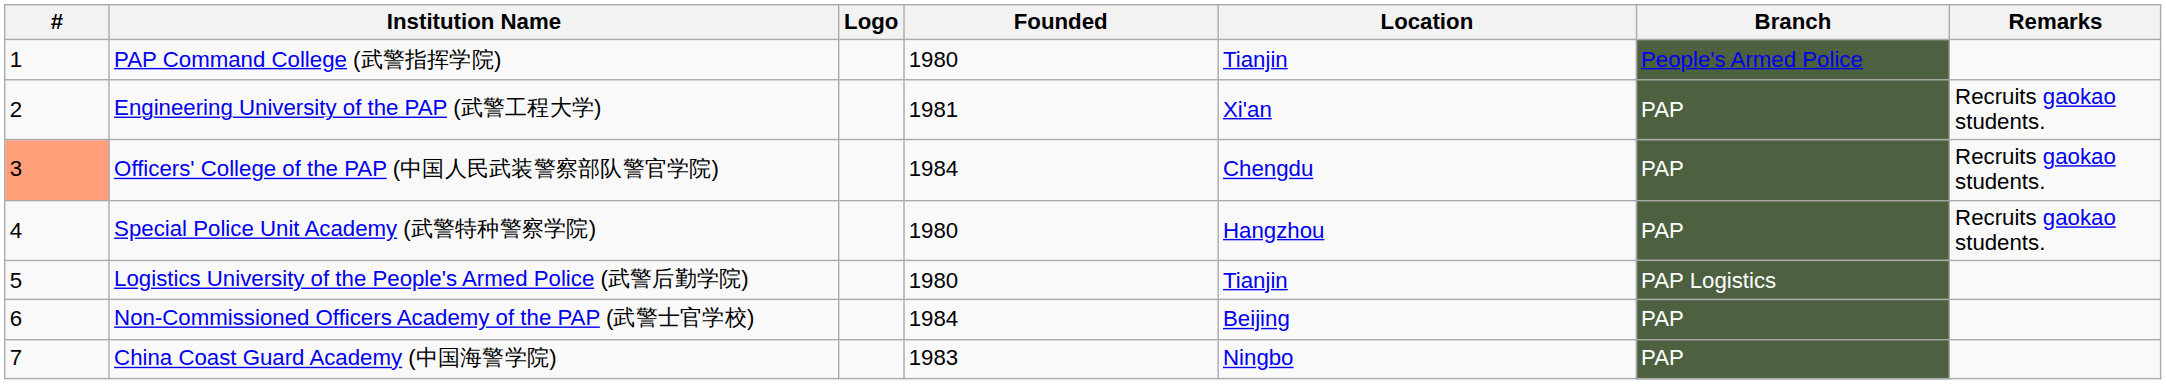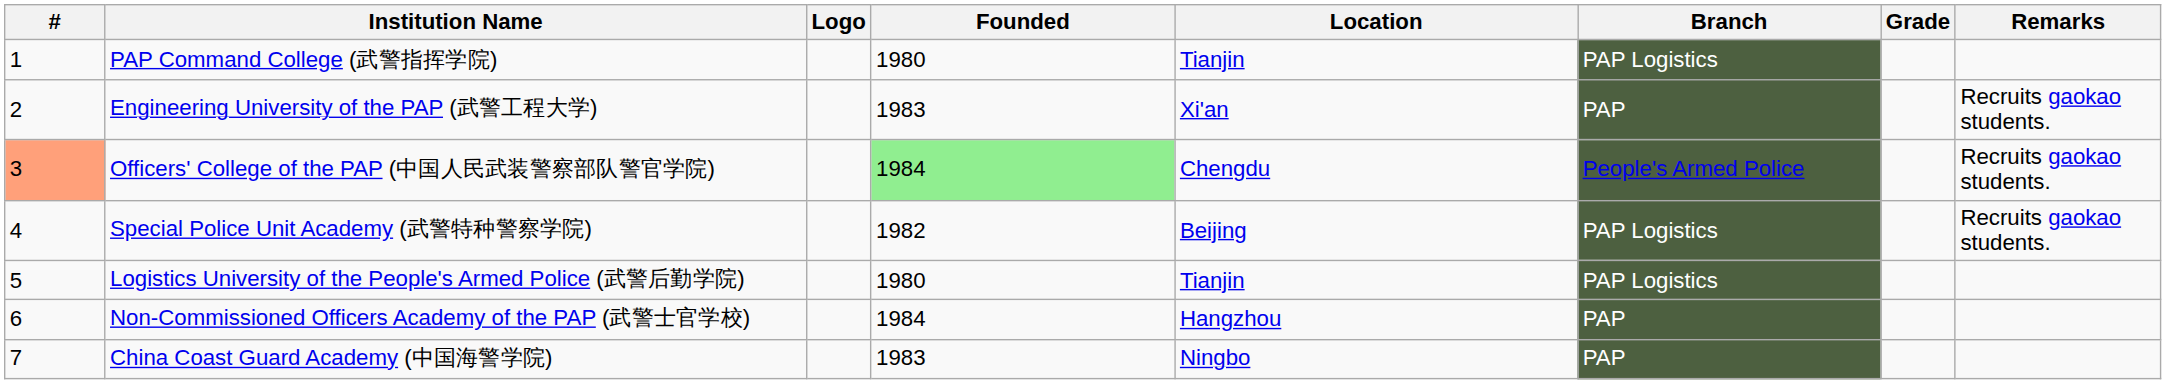+ column: Grade
PAP Command College (武警指挥学院) | Branch: People's Armed Police -> PAP Logistics
Engineering University of the PAP (武警工程大学) | Founded: 1981 -> 1983
Officers' College of the PAP (中国人民武装警察部队警官学院) | Founded: no background -> lightgreen background
Officers' College of the PAP (中国人民武装警察部队警官学院) | Branch: PAP -> People's Armed Police
Special Police Unit Academy (武警特种警察学院) | Founded: 1980 -> 1982
Special Police Unit Academy (武警特种警察学院) | Location: Hangzhou -> Beijing
Special Police Unit Academy (武警特种警察学院) | Branch: PAP -> PAP Logistics
Non-Commissioned Officers Academy of the PAP (武警士官学校) | Location: Beijing -> Hangzhou
